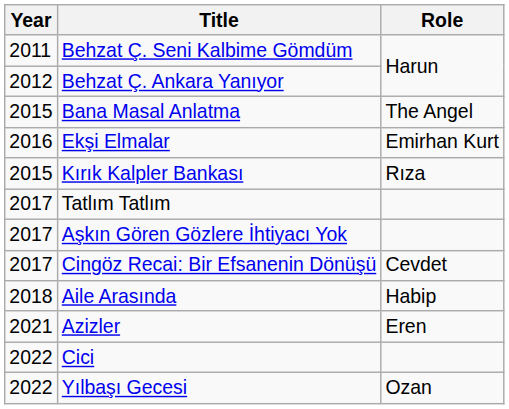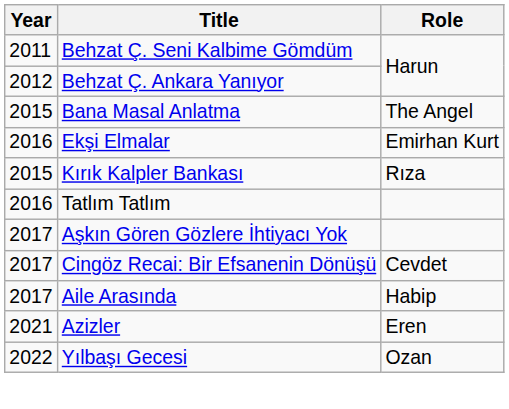Tatlım Tatlım | Year: 2017 -> 2016
Aile Arasında | Year: 2018 -> 2017
- row: 2022 | Cici
